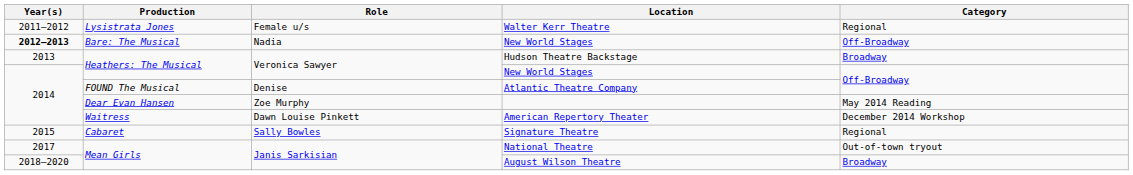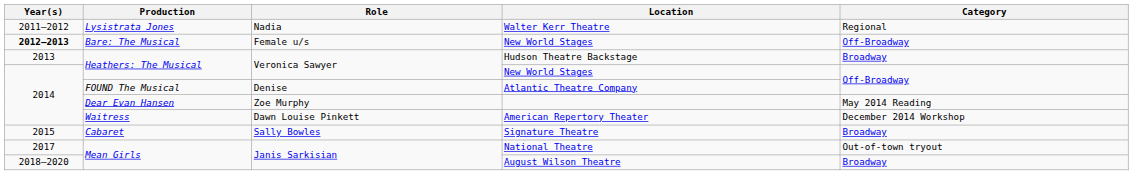Walter Kerr Theatre | Role: Female u/s -> Nadia
Bare: The Musical / New World Stages | Role: Nadia -> Female u/s
Signature Theatre | Category: Regional -> Broadway
